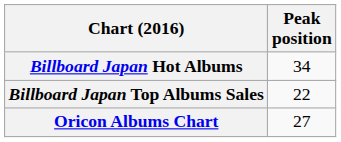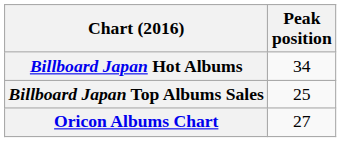Billboard Japan Top Albums Sales | Peak position: 22 -> 25
